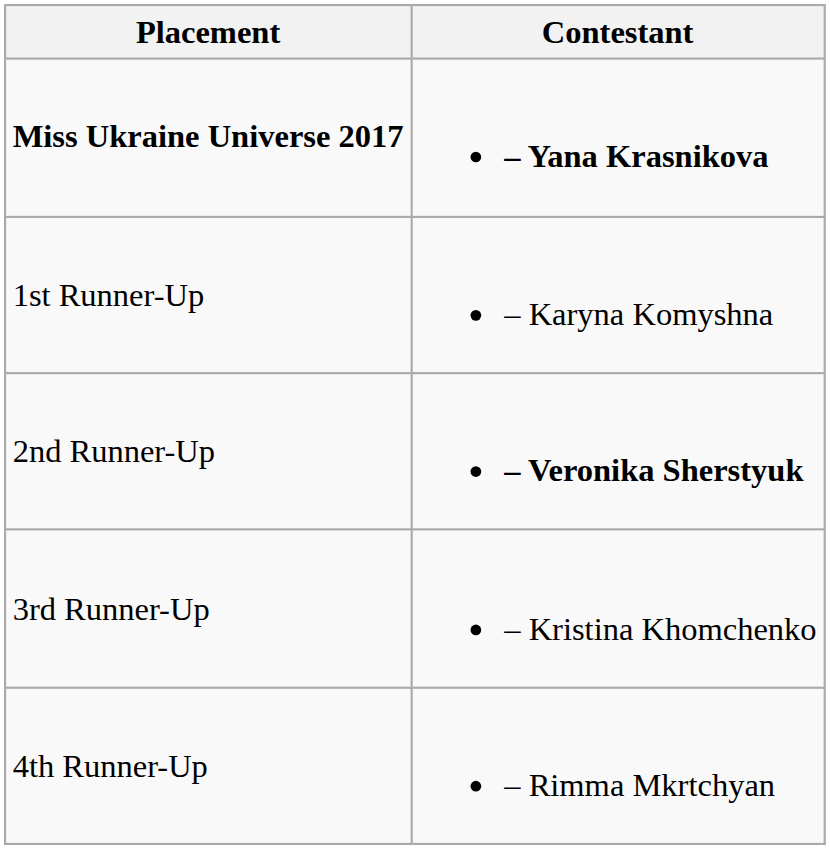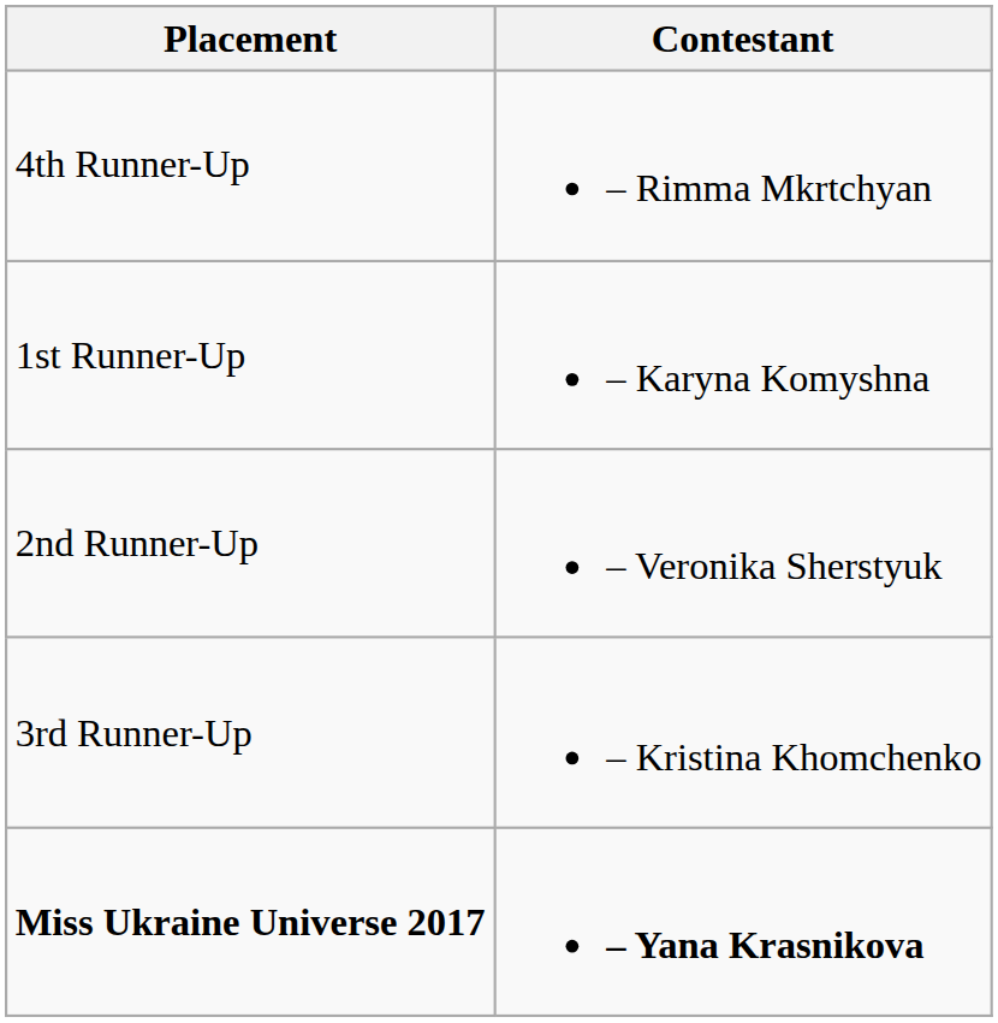rows swapped: Miss Ukraine Universe 2017 <-> 4th Runner-Up
2nd Runner-Up | Contestant: bold -> normal
